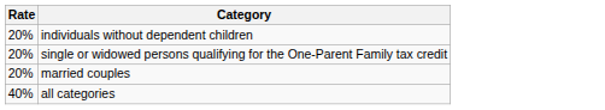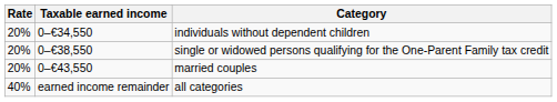+ column: Taxable earned income | 0–€34,550 | 0–€38,550 | 0–€43,550 | earned income remainder
